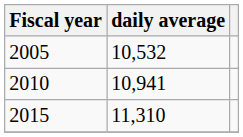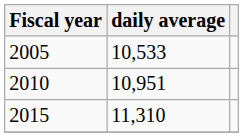2005 | daily average: 10,532 -> 10,533
2010 | daily average: 10,941 -> 10,951
